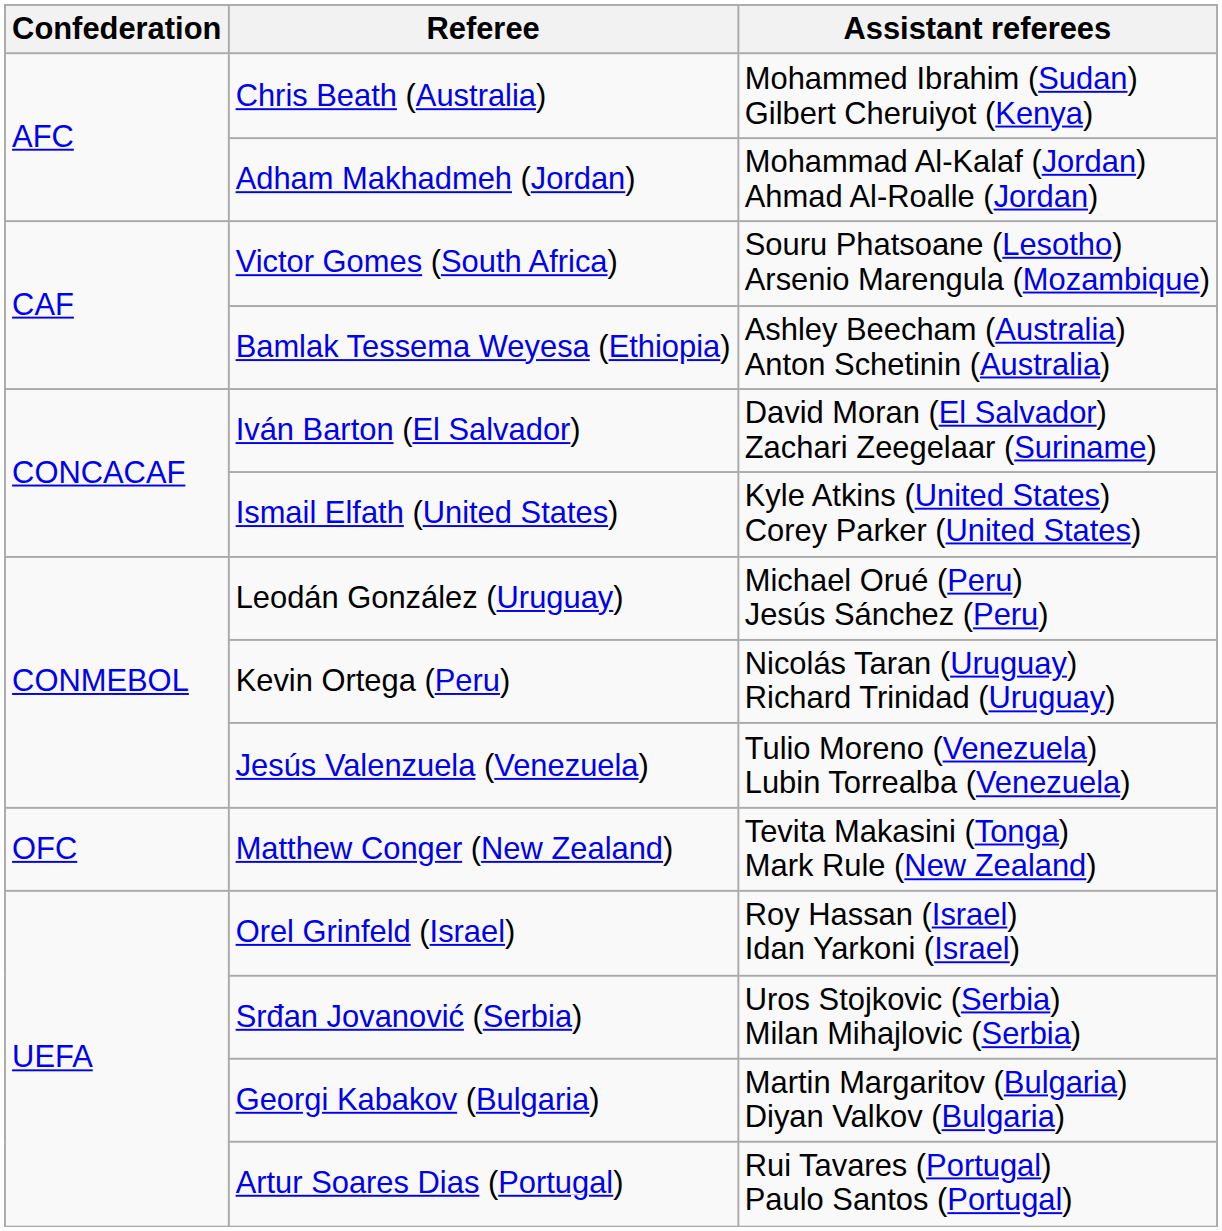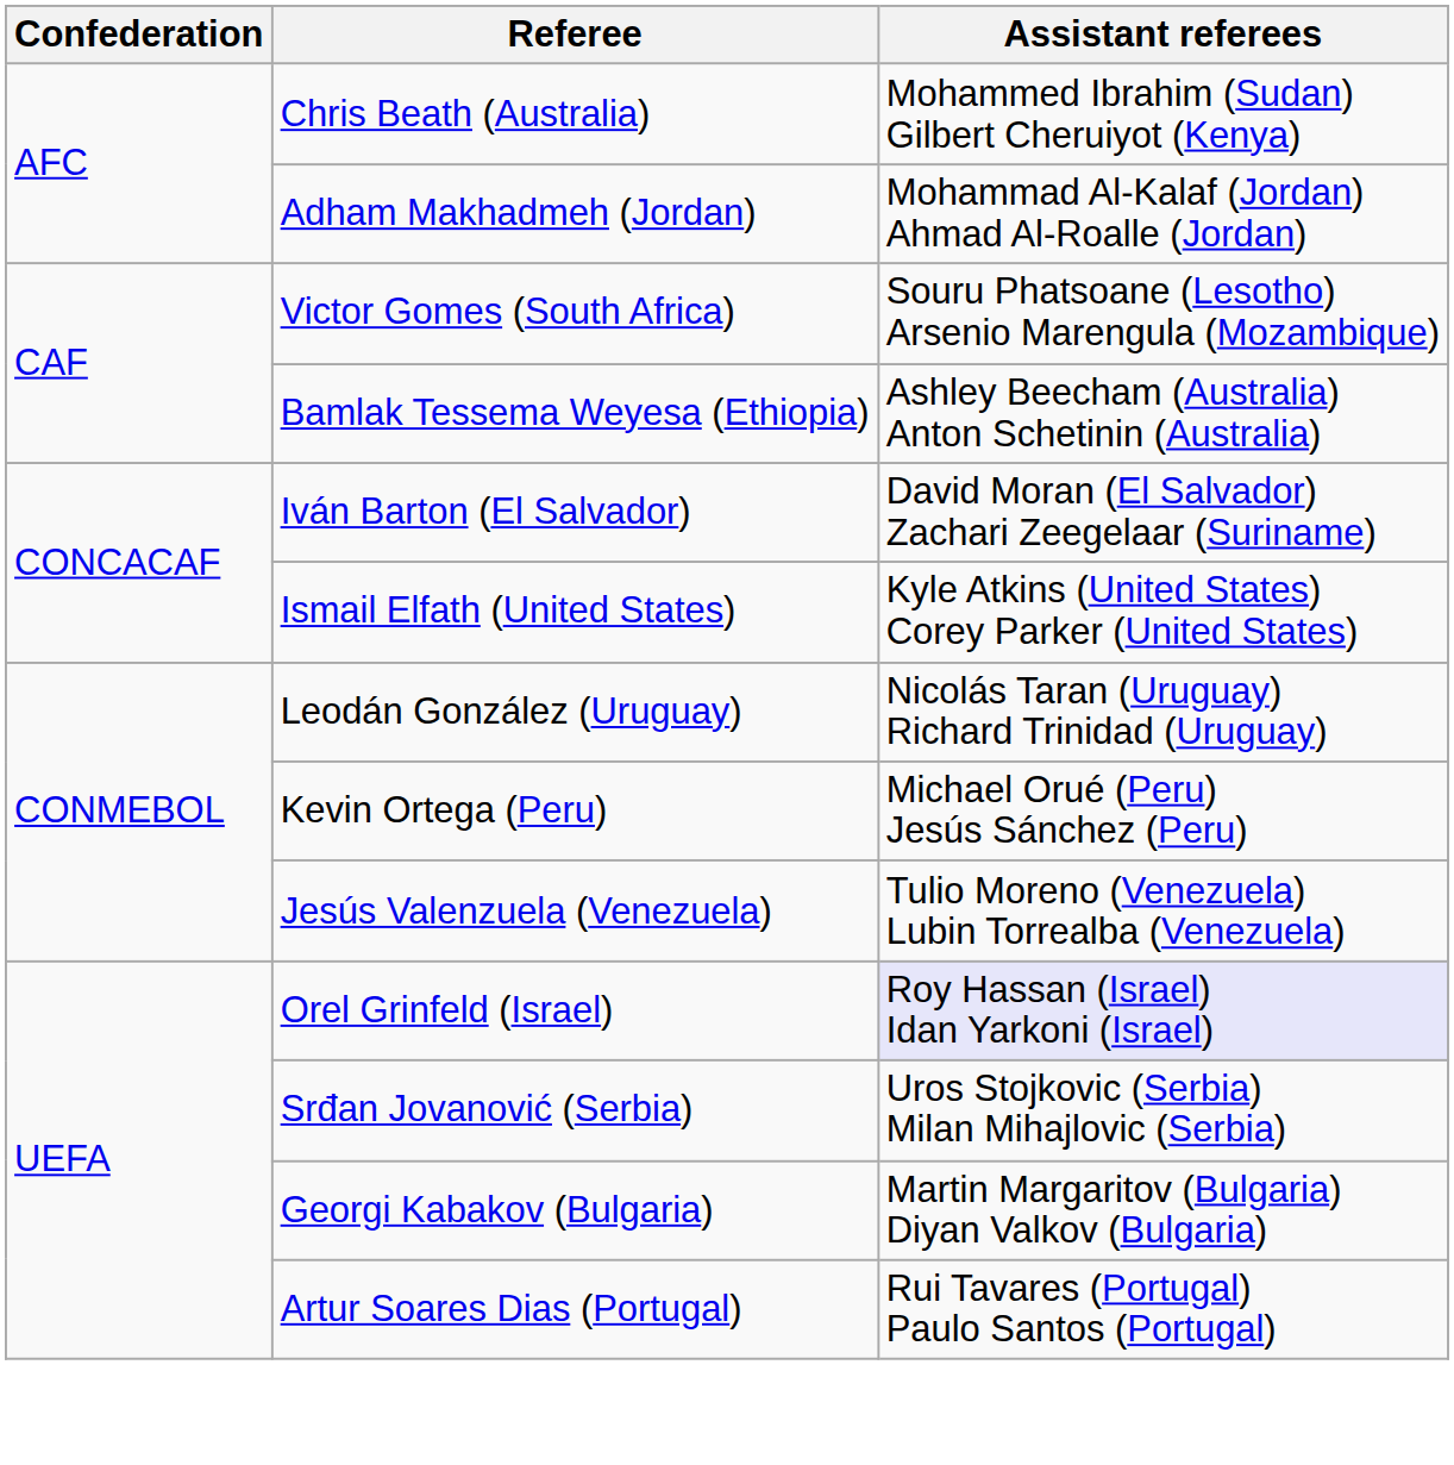Leodán González (Uruguay) | Assistant referees: Michael Orué (Peru) Jesús Sánchez (Peru) -> Nicolás Taran (Uruguay) Richard Trinidad (Uruguay)
Kevin Ortega (Peru) | Assistant referees: Nicolás Taran (Uruguay) Richard Trinidad (Uruguay) -> Michael Orué (Peru) Jesús Sánchez (Peru)
- row: OFC | Matthew Conger (New Zealand) | Tevita Makasini (Tonga) Mark Rule (New Zealand)
Orel Grinfeld (Israel) | Assistant referees: no background -> lavender background
